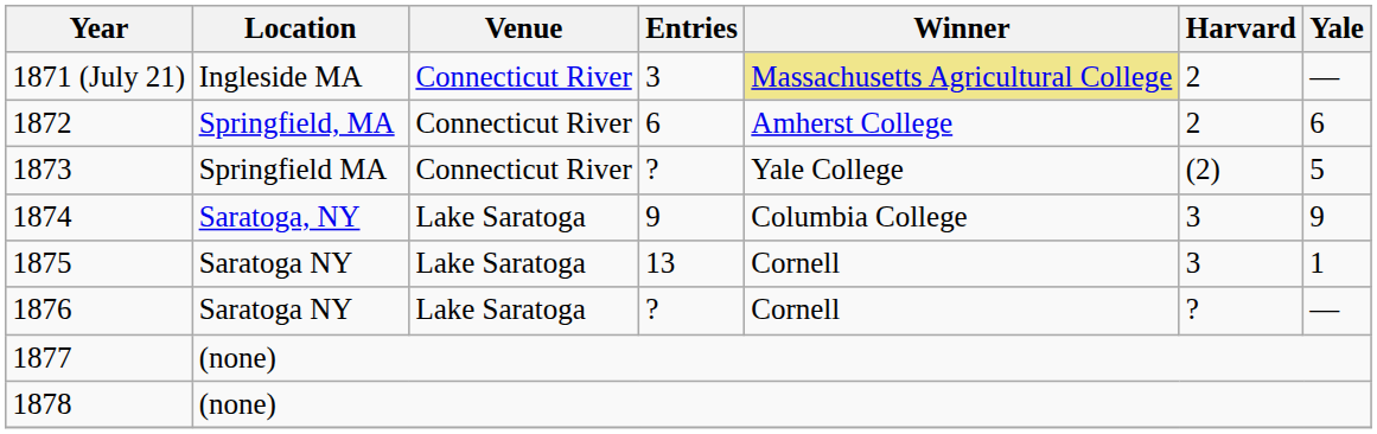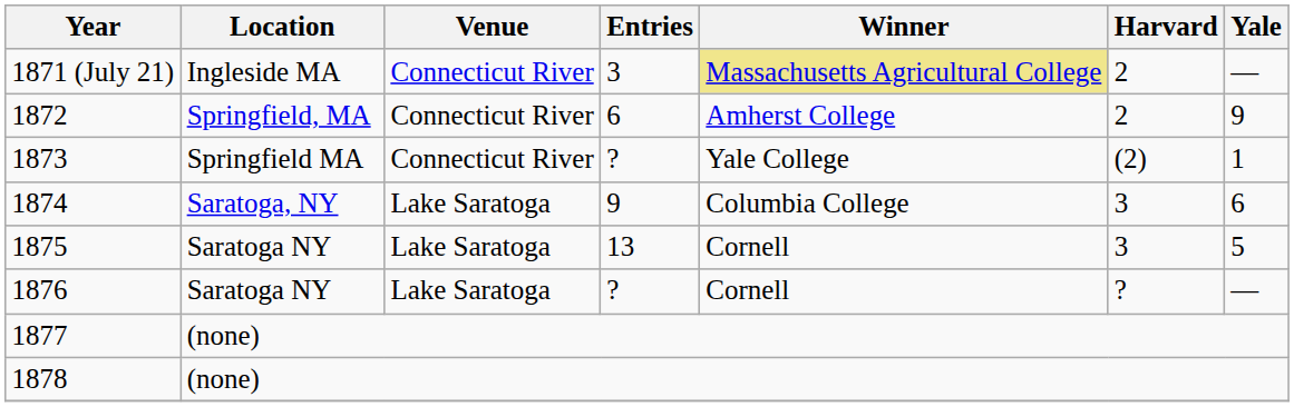1872 | Yale: 6 -> 9
1873 | Yale: 5 -> 1
1874 | Yale: 9 -> 6
1875 | Yale: 1 -> 5
